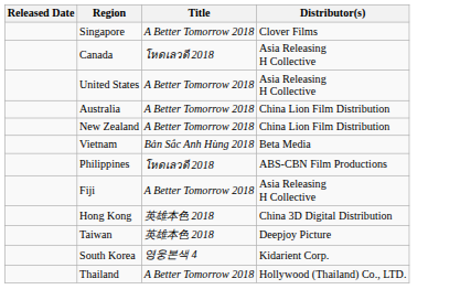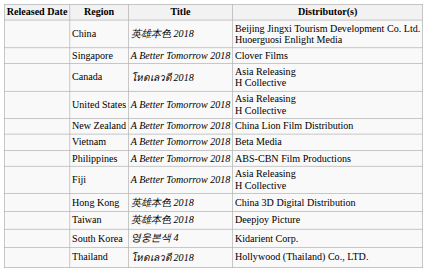+ row: China | 英雄本色 2018 | Beijing Jingxi Tourism Development Co. Ltd. Huoerguosi Enlight Media
- row: Australia | A Better Tomorrow 2018 | China Lion Film Distribution
Vietnam | Title: Bản Sắc Anh Hùng 2018 -> A Better Tomorrow 2018
Philippines | Title: โหดเลวดี 2018 -> A Better Tomorrow 2018
Thailand | Title: A Better Tomorrow 2018 -> โหดเลวดี 2018
